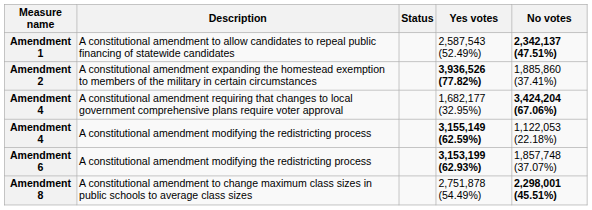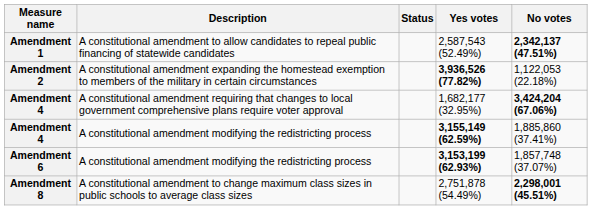3,936,526 (77.82%) | No votes: 1,885,860 (37.41%) -> 1,122,053 (22.18%)
3,155,149 (62.59%) | No votes: 1,122,053 (22.18%) -> 1,885,860 (37.41%)
